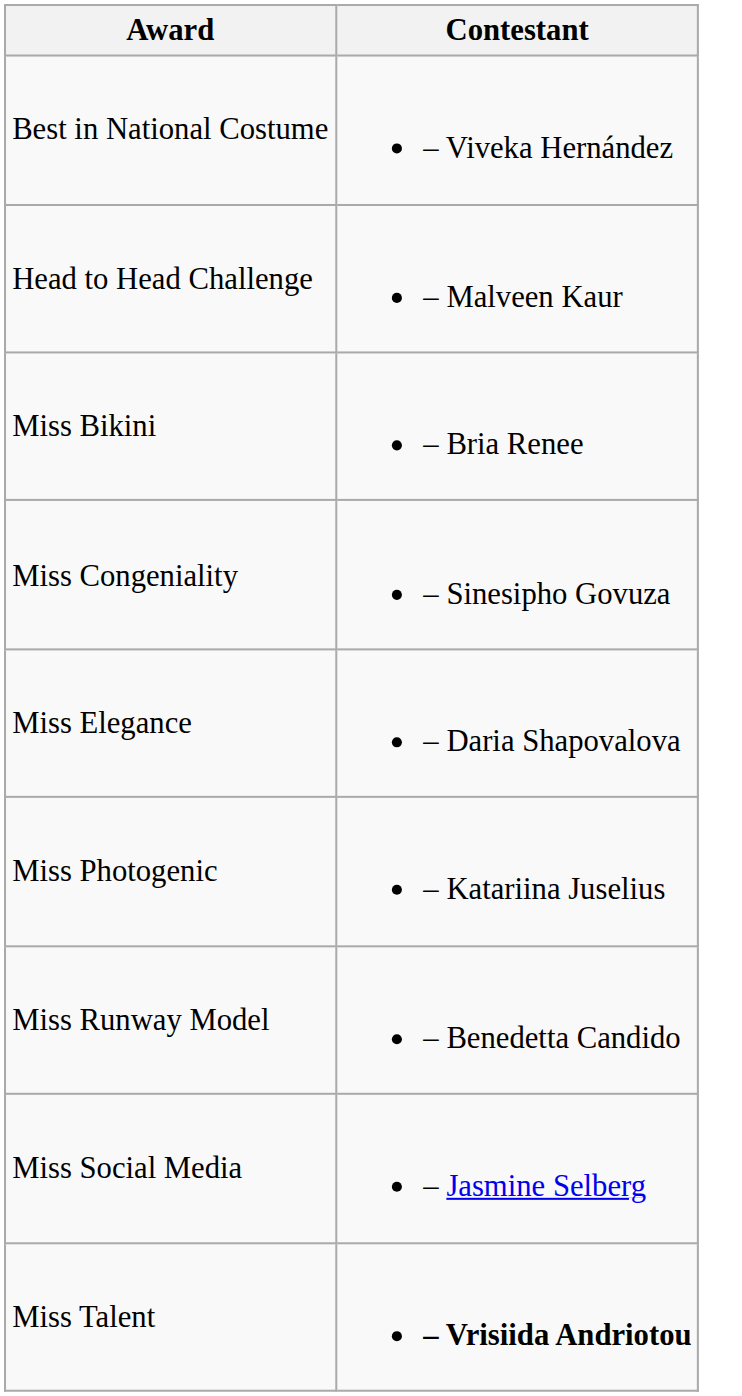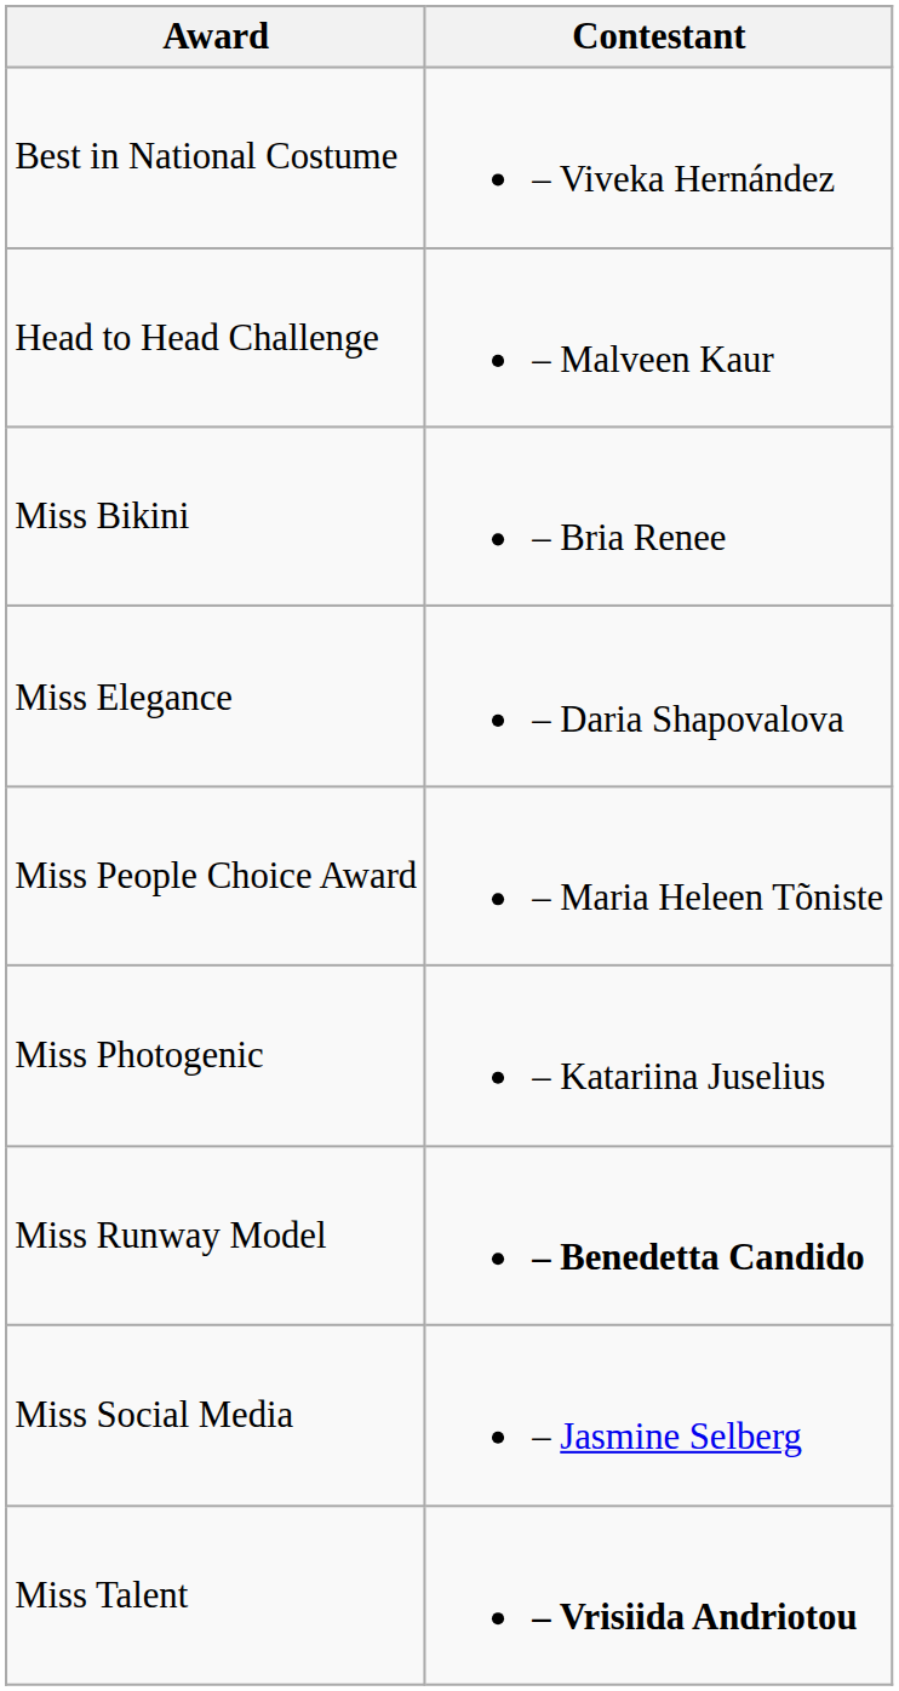- row: Miss Congeniality | – Sinesipho Govuza
+ row: Miss People Choice Award | – Maria Heleen Tõniste
Miss Runway Model | Contestant: normal -> bold
